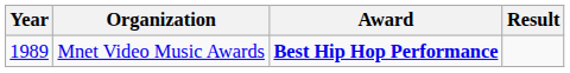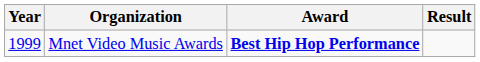Mnet Video Music Awards | Year: 1989 -> 1999
